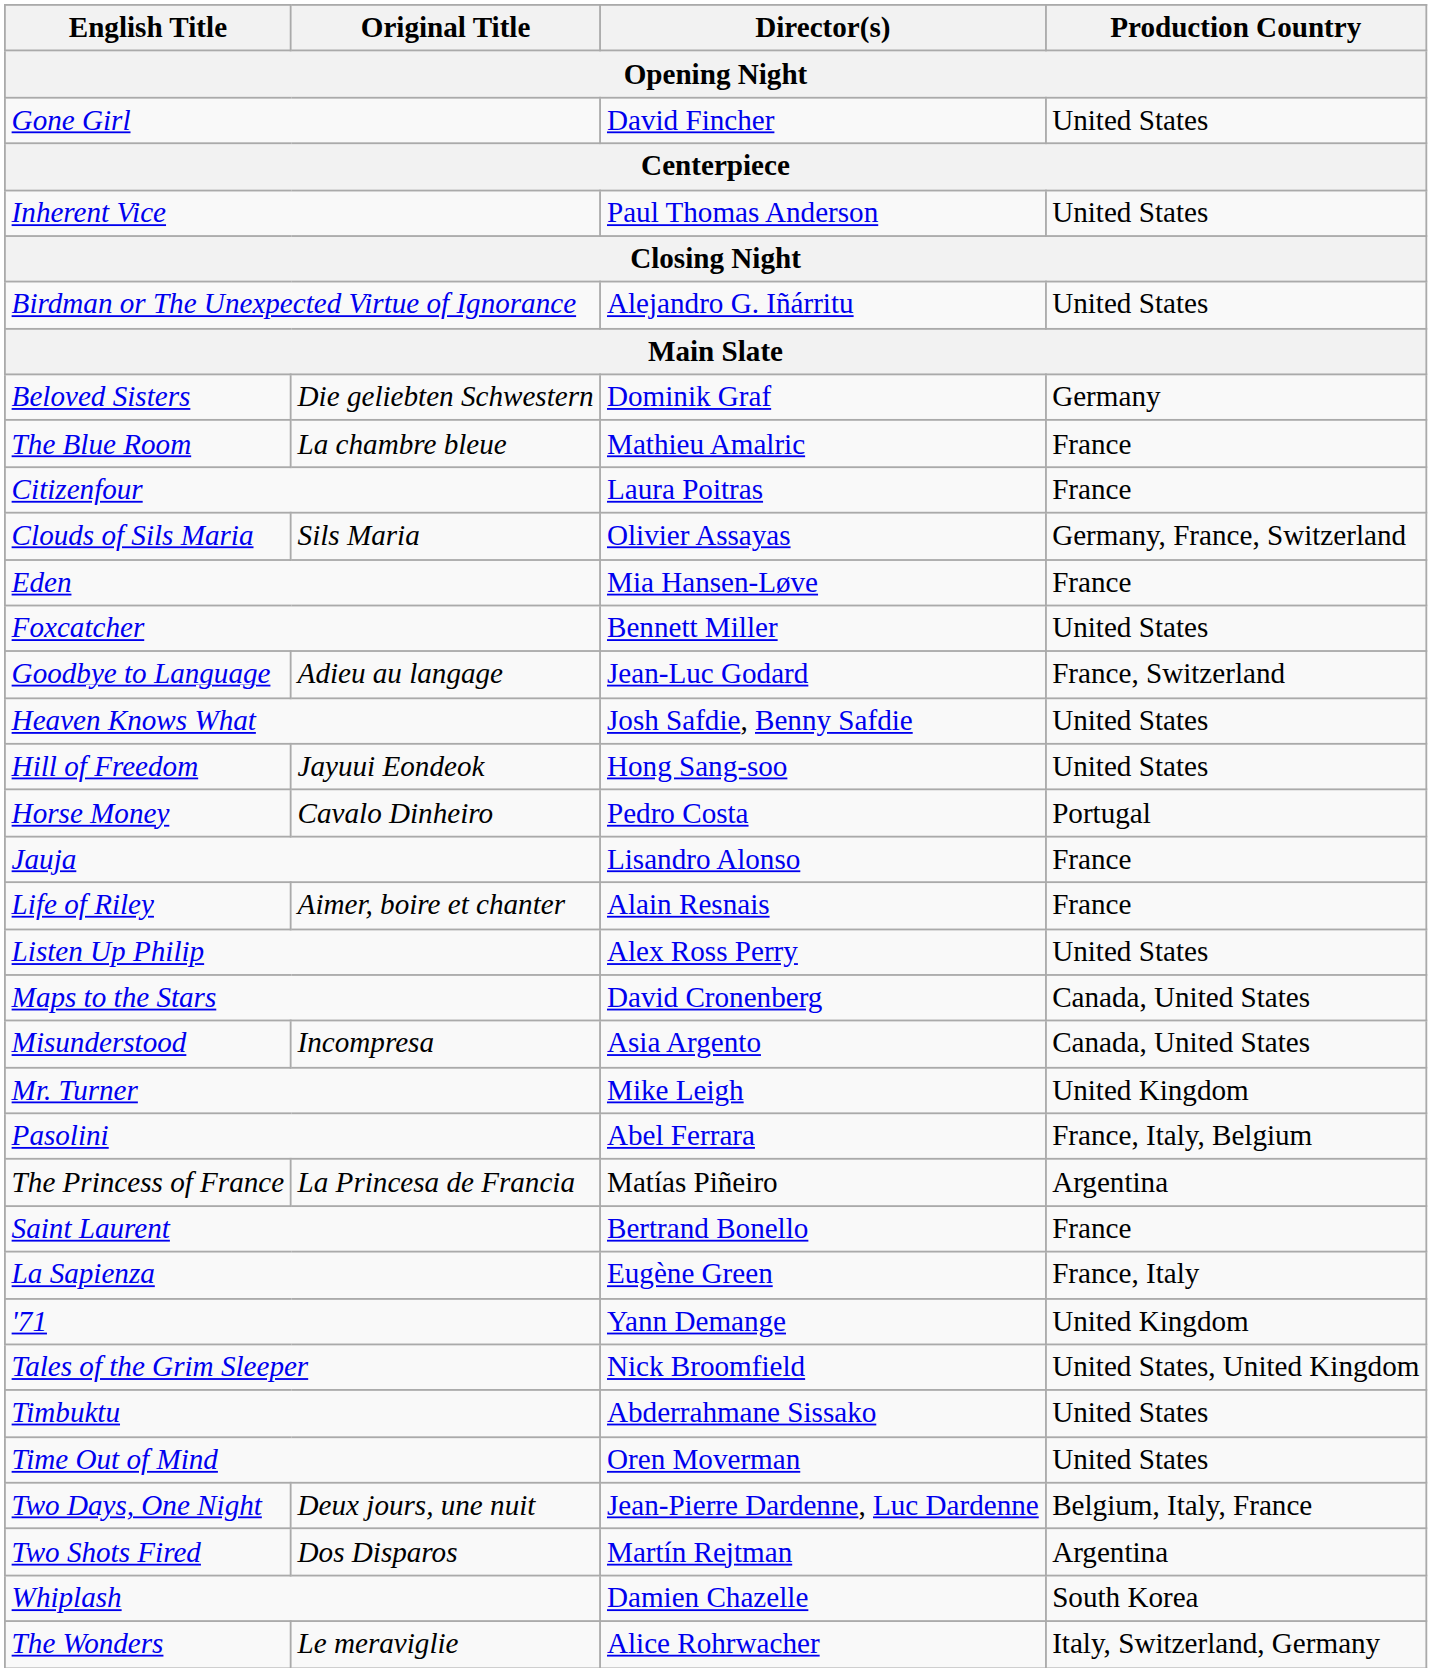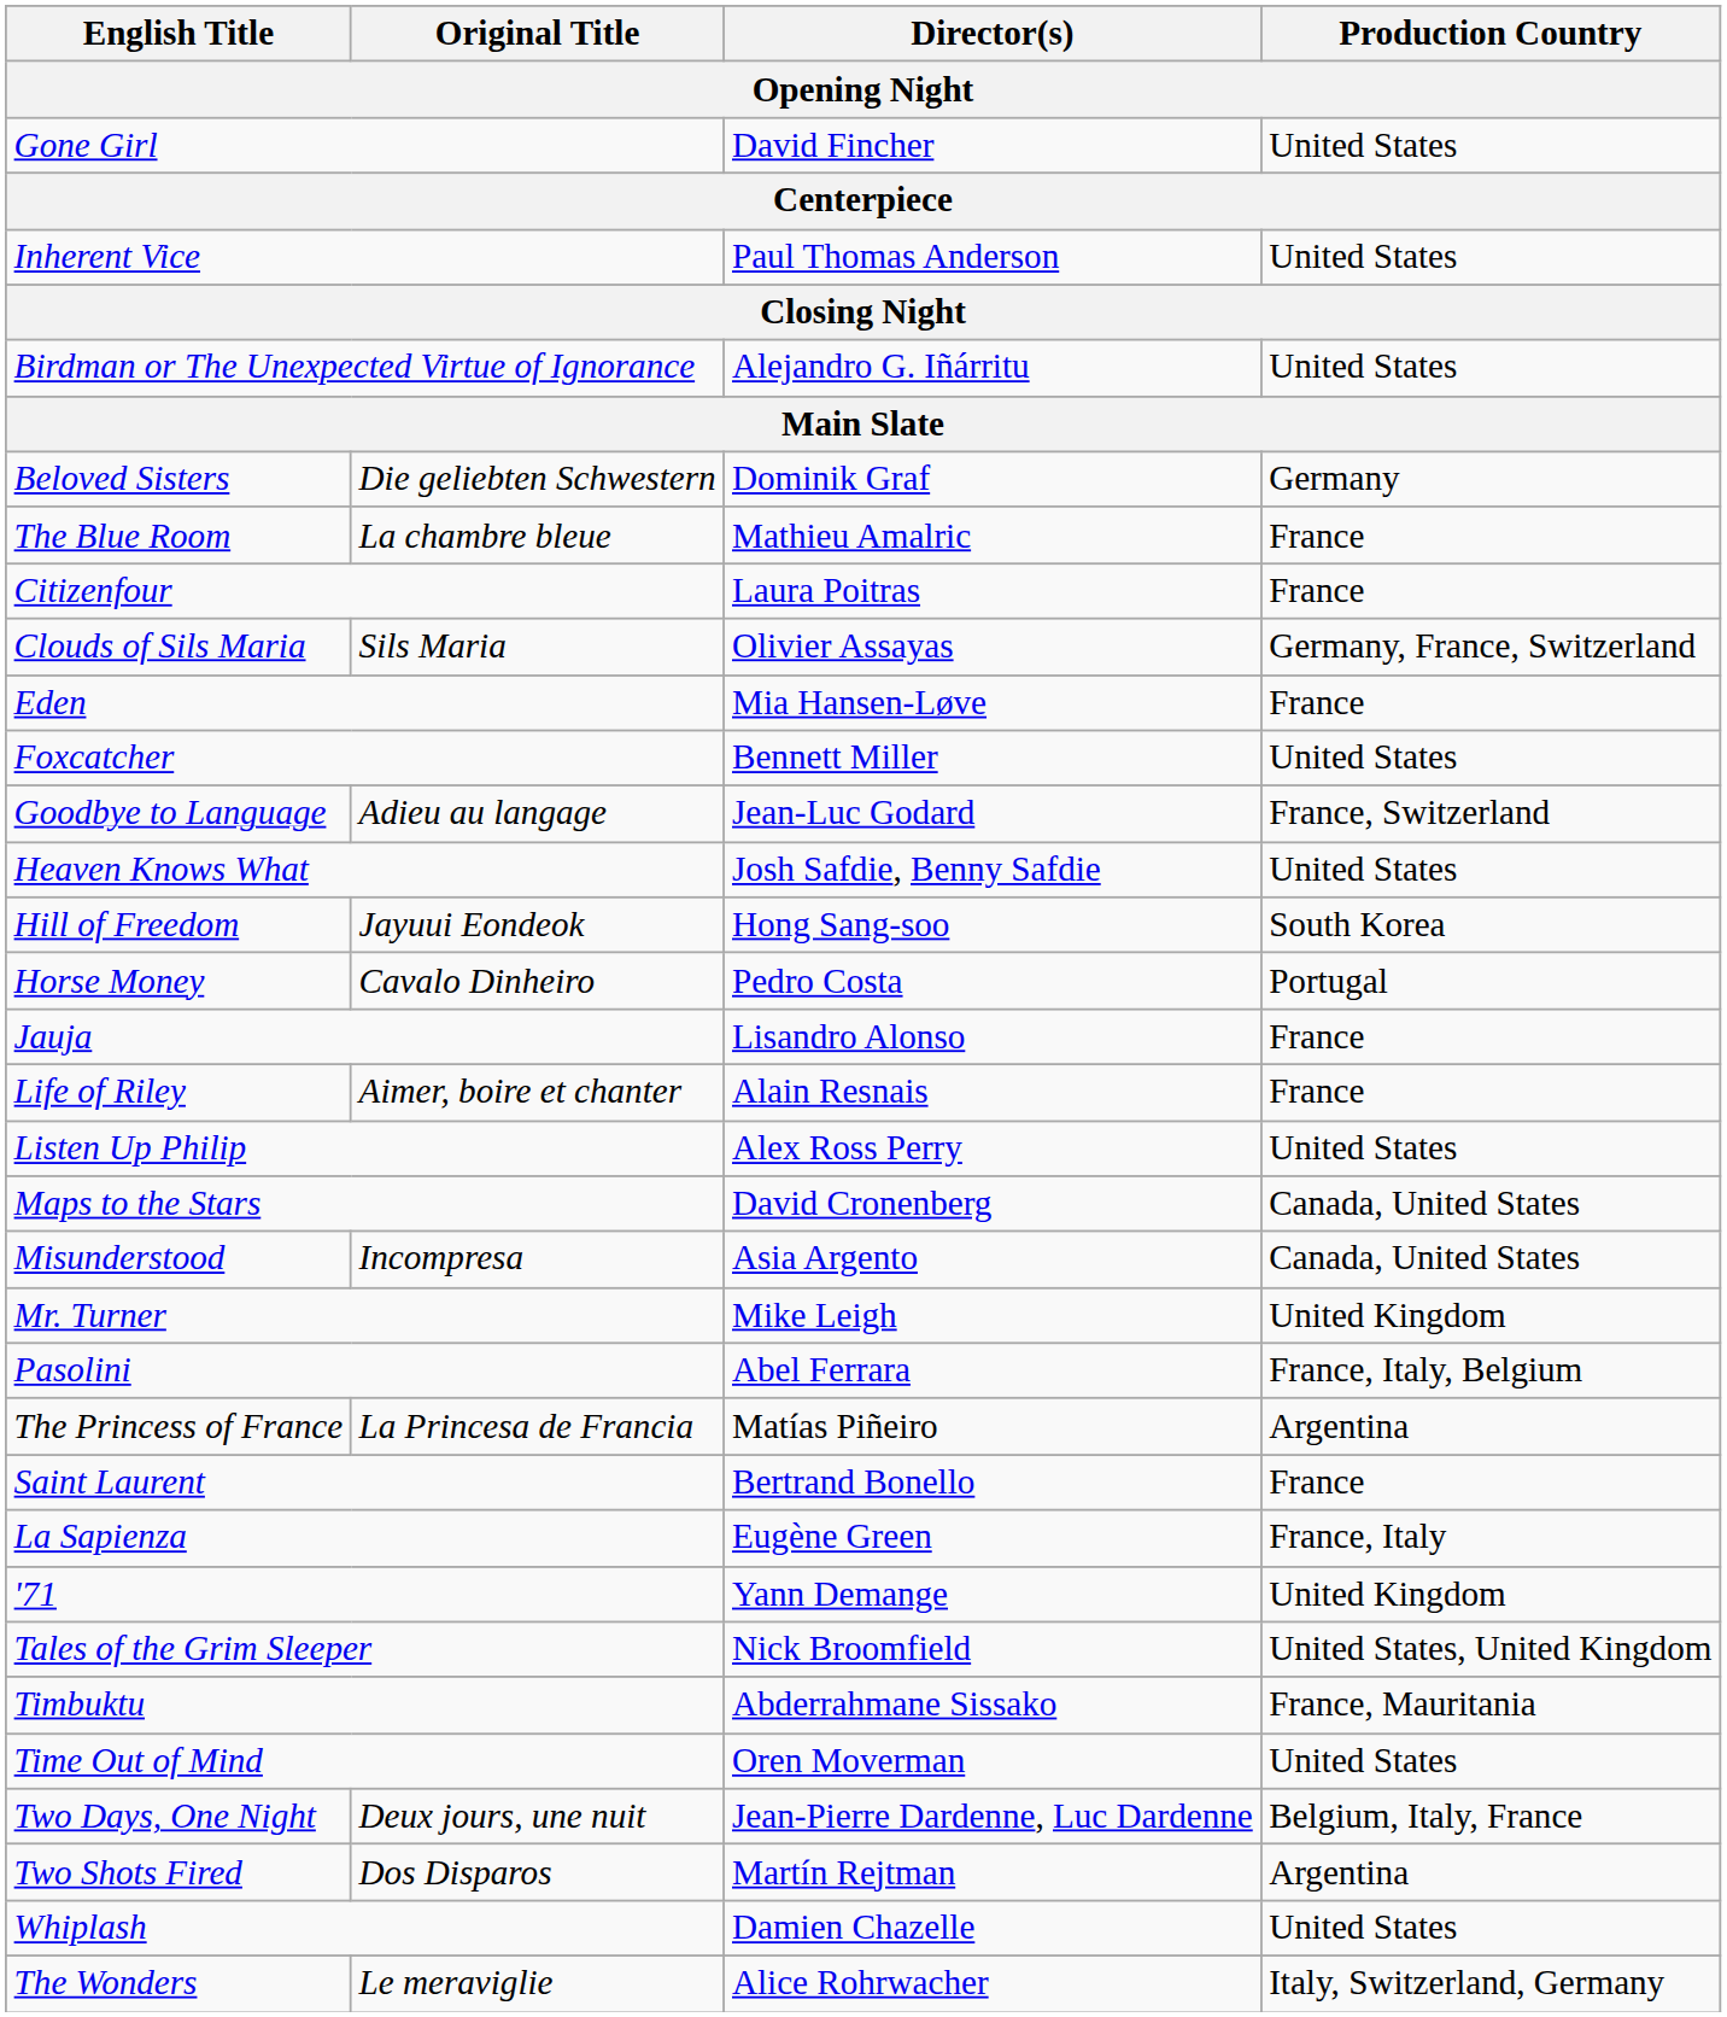Hill of Freedom | Production Country: United States -> South Korea
Timbuktu | Production Country: United States -> France, Mauritania
Whiplash | Production Country: South Korea -> United States
